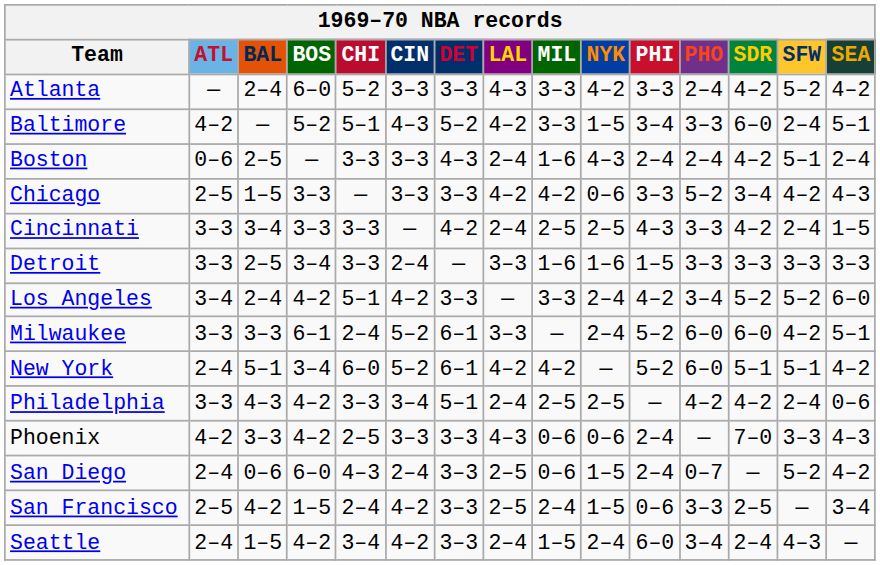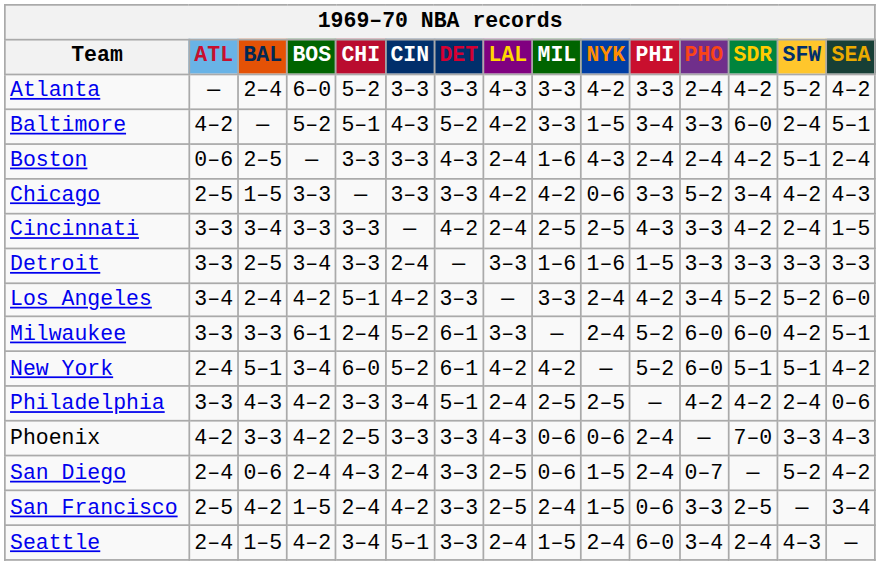San Diego | BOS: 6–0 -> 2–4
Seattle | CIN: 4–2 -> 5–1
